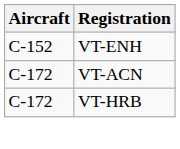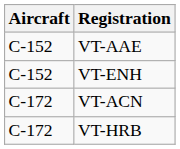+ row: C-152 | VT-AAE
